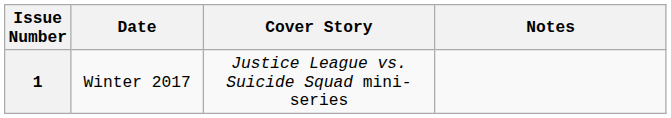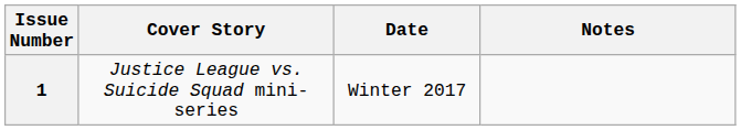columns swapped: Date <-> Cover Story
